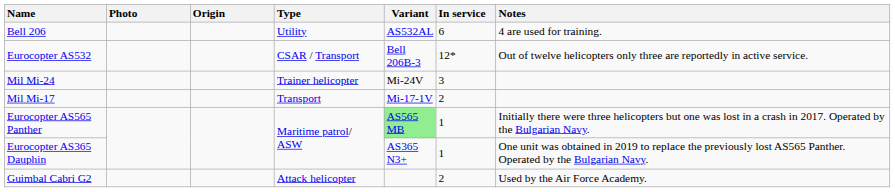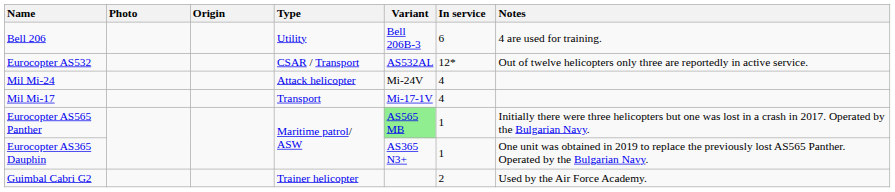Bell 206 | Variant: AS532AL -> Bell 206B-3
Eurocopter AS532 | Variant: Bell 206B-3 -> AS532AL
Mil Mi-24 | Type: Trainer helicopter -> Attack helicopter
Mil Mi-24 | In service: 3 -> 4
Mil Mi-17 | In service: 2 -> 4
Guimbal Cabri G2 | Type: Attack helicopter -> Trainer helicopter
